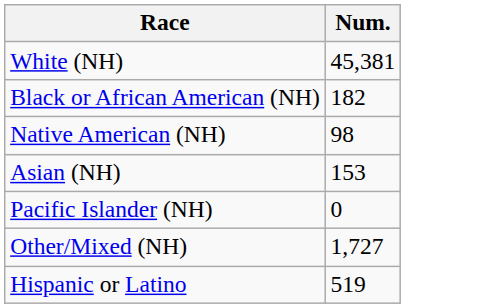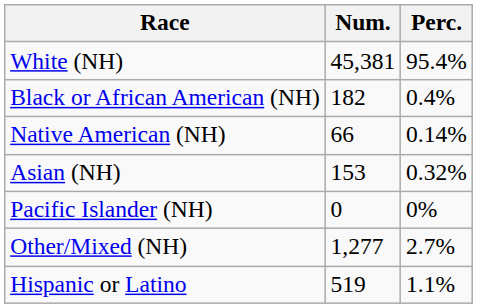+ column: Perc. | 95.4% | 0.4% | 0.14% | 0.32% | 0% | 2.7% | 1.1%
Native American (NH) | Num.: 98 -> 66
Other/Mixed (NH) | Num.: 1,727 -> 1,277
